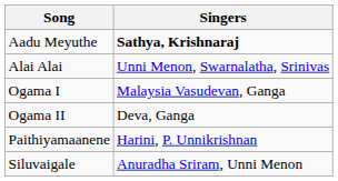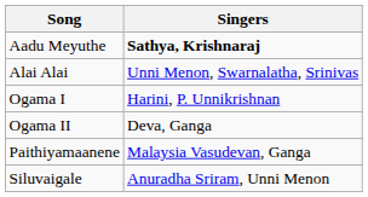Ogama I | Singers: Malaysia Vasudevan, Ganga -> Harini, P. Unnikrishnan
Paithiyamaanene | Singers: Harini, P. Unnikrishnan -> Malaysia Vasudevan, Ganga
